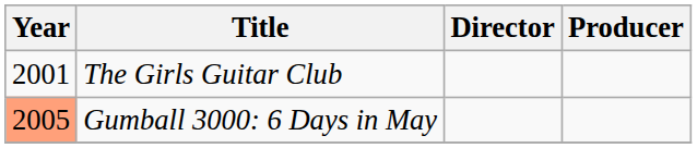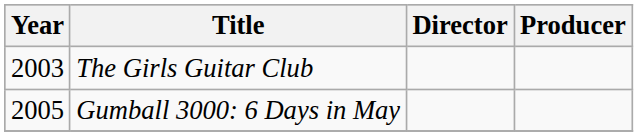The Girls Guitar Club | Year: 2001 -> 2003
Gumball 3000: 6 Days in May | Year: lightsalmon background -> no background
